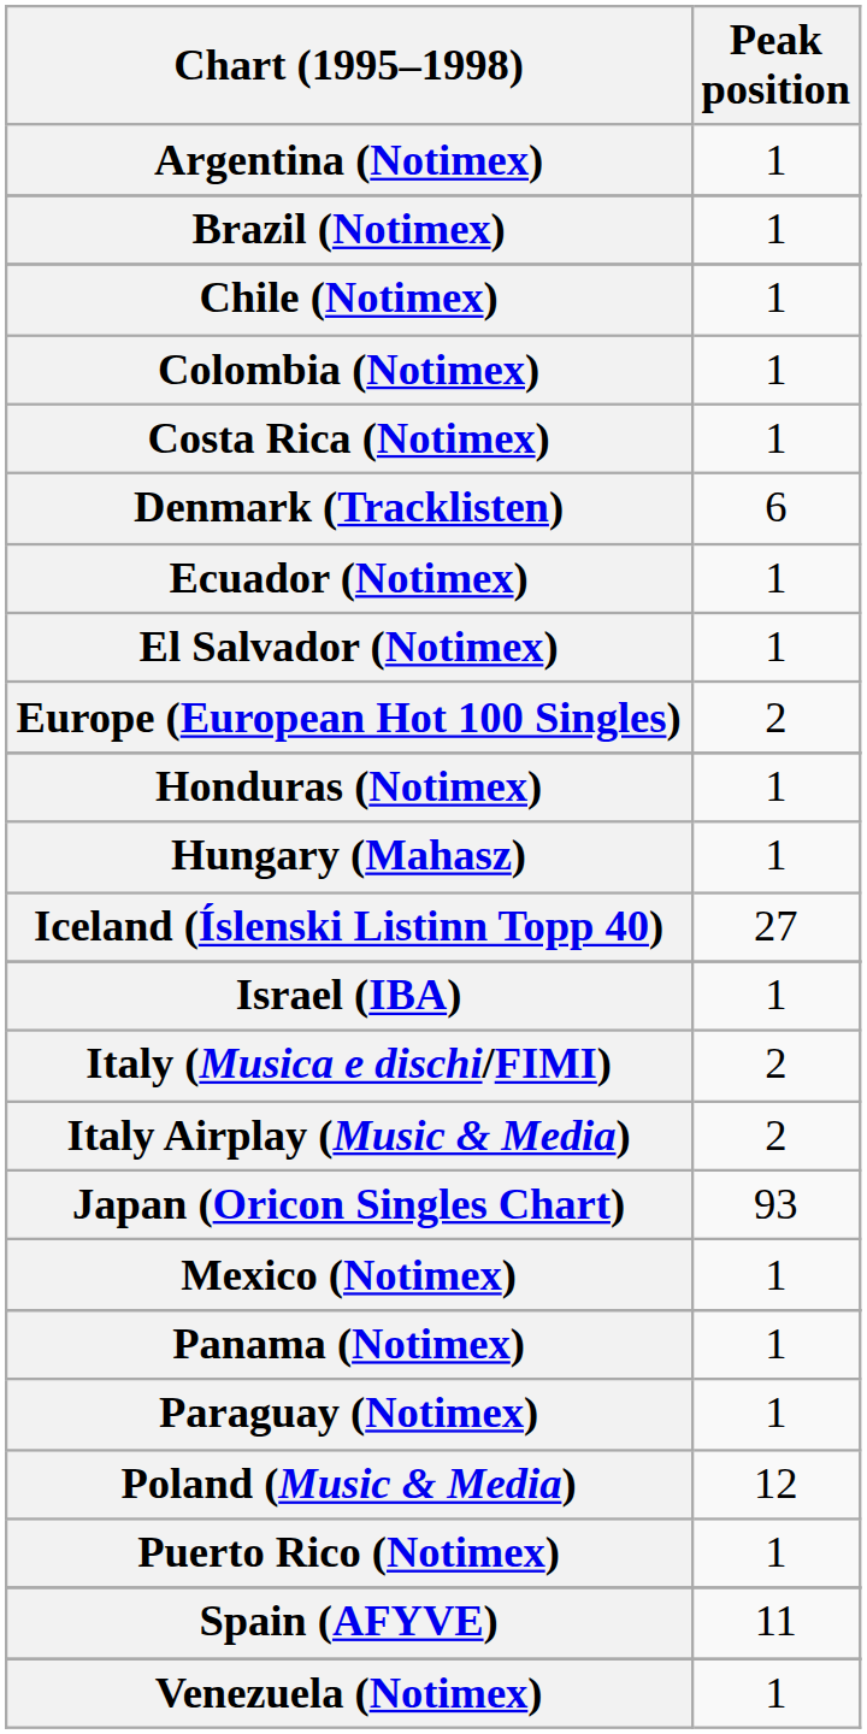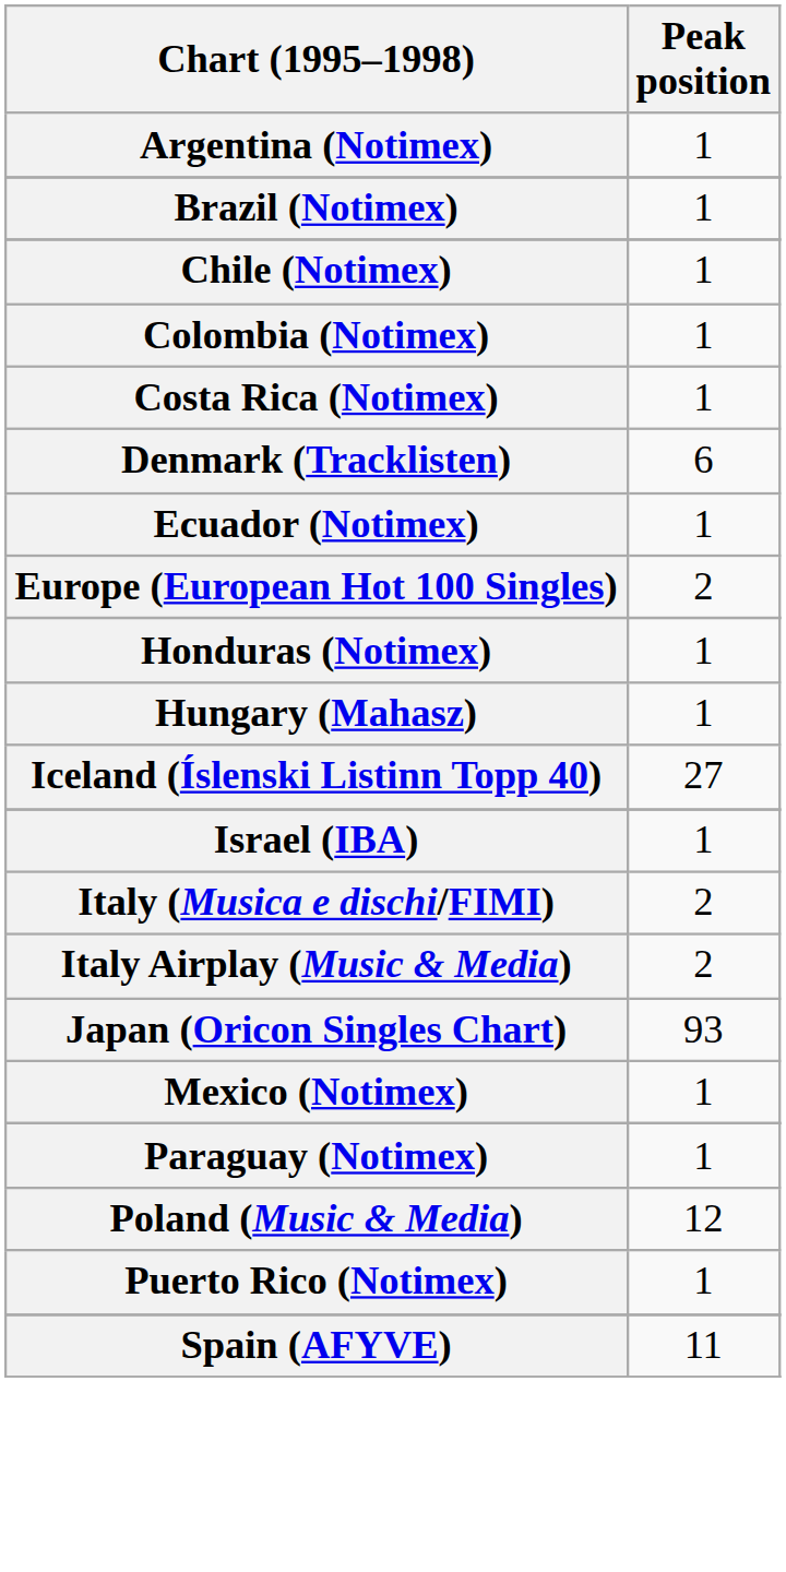- row: El Salvador (Notimex) | 1
- row: Panama (Notimex) | 1
- row: Venezuela (Notimex) | 1
